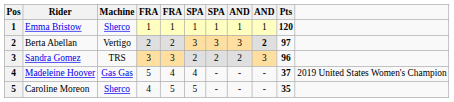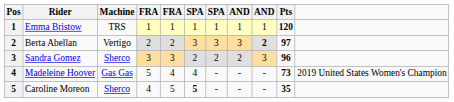Emma Bristow | Machine: Sherco -> TRS
Sandra Gomez | Machine: TRS -> Sherco
Madeleine Hoover | Pts: 37 -> 73
Caroline Moreon | column 6: normal -> bold
